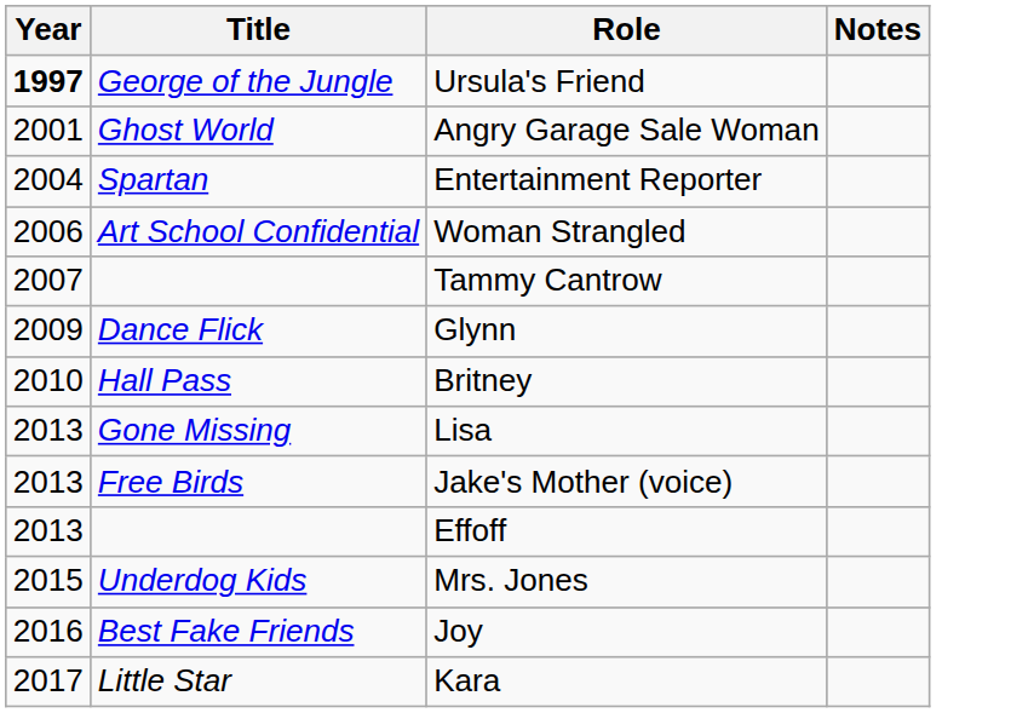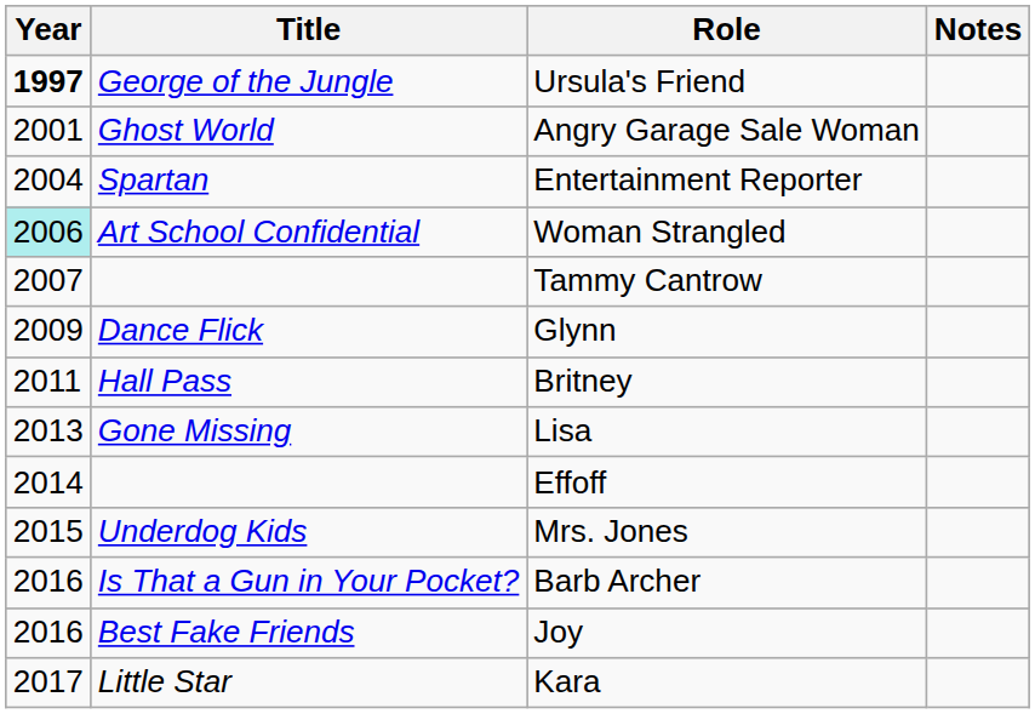Woman Strangled | Year: no background -> paleturquoise background
Britney | Year: 2010 -> 2011
- row: 2013 | Free Birds | Jake's Mother (voice)
Effoff | Year: 2013 -> 2014
+ row: 2016 | Is That a Gun in Your Pocket? | Barb Archer
